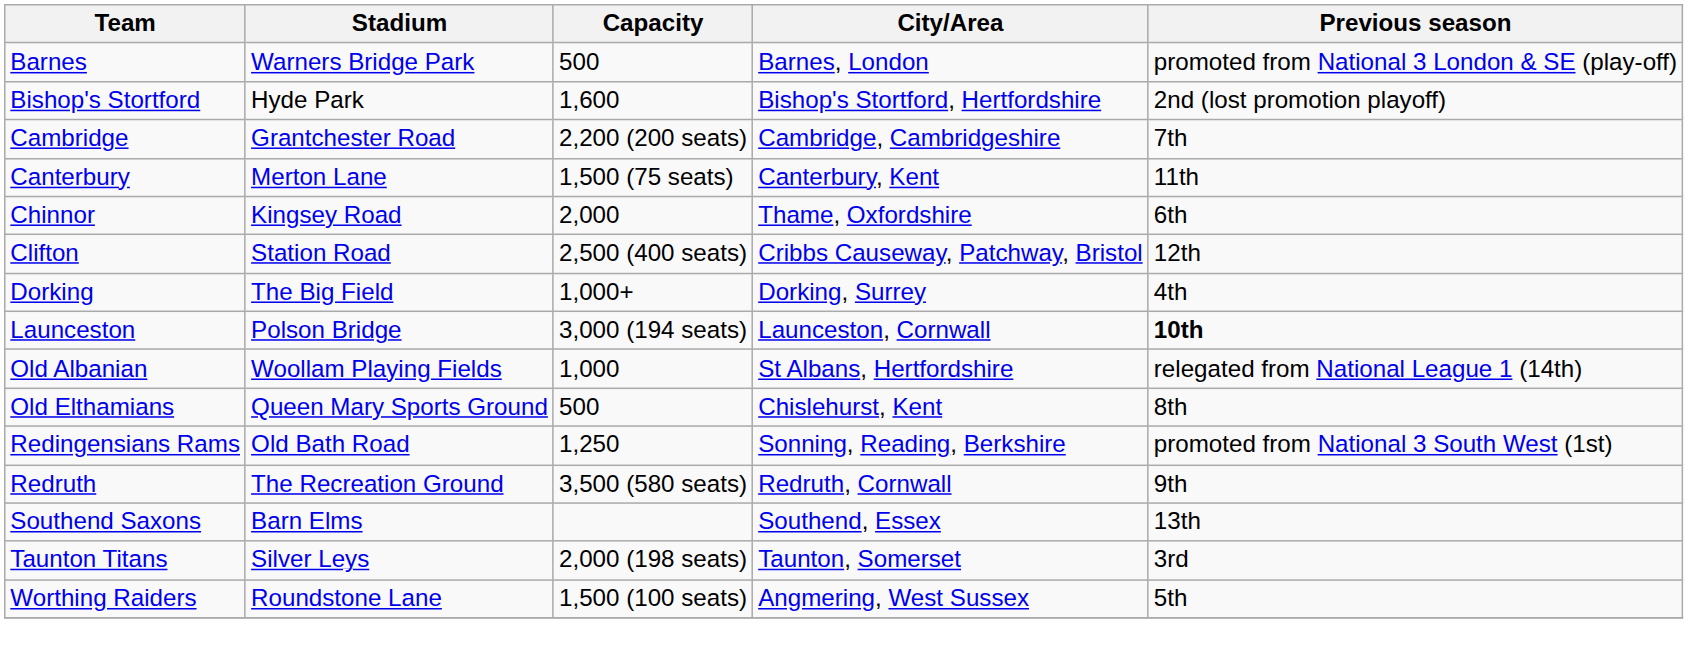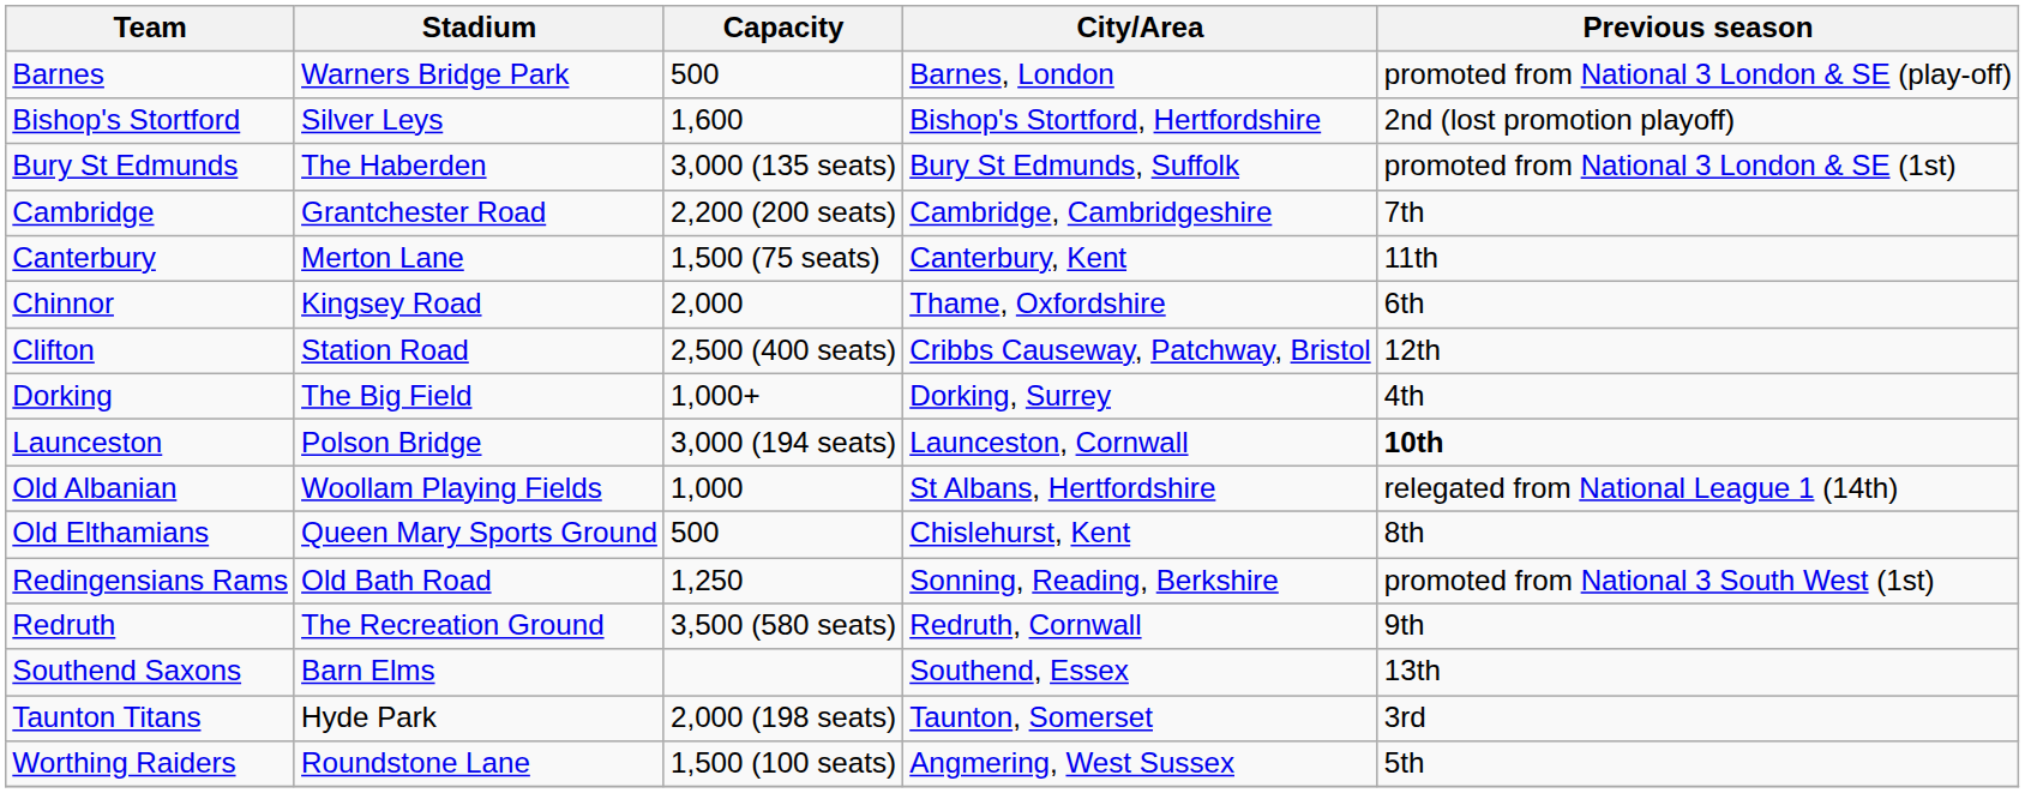Bishop's Stortford | Stadium: Hyde Park -> Silver Leys
+ row: Bury St Edmunds | The Haberden | 3,000 (135 seats) | Bury St Edmunds, Suffolk | promoted from National 3 London & SE (1st)
Taunton Titans | Stadium: Silver Leys -> Hyde Park
